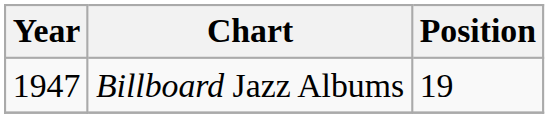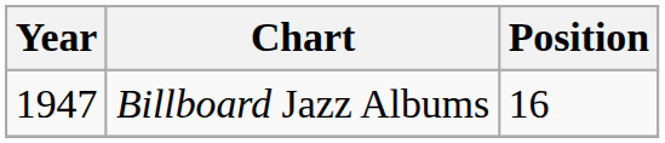Billboard Jazz Albums | Position: 19 -> 16
